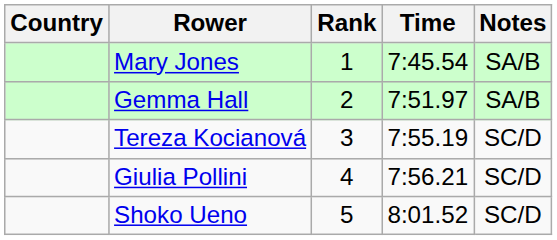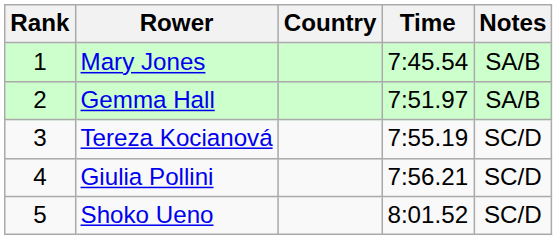columns swapped: Rank <-> Country
